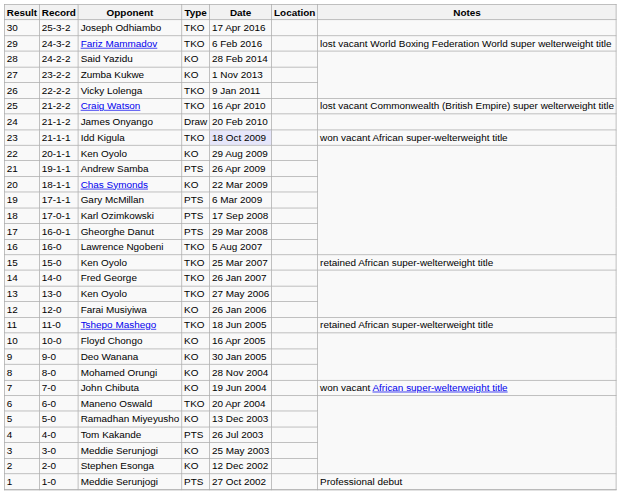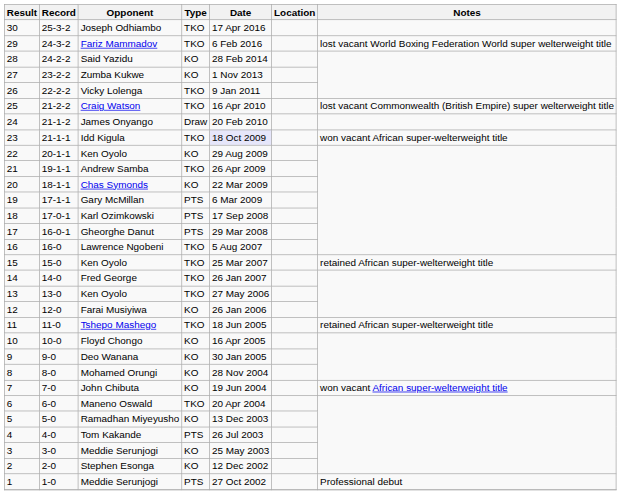Andrew Samba | Type: PTS -> TKO
